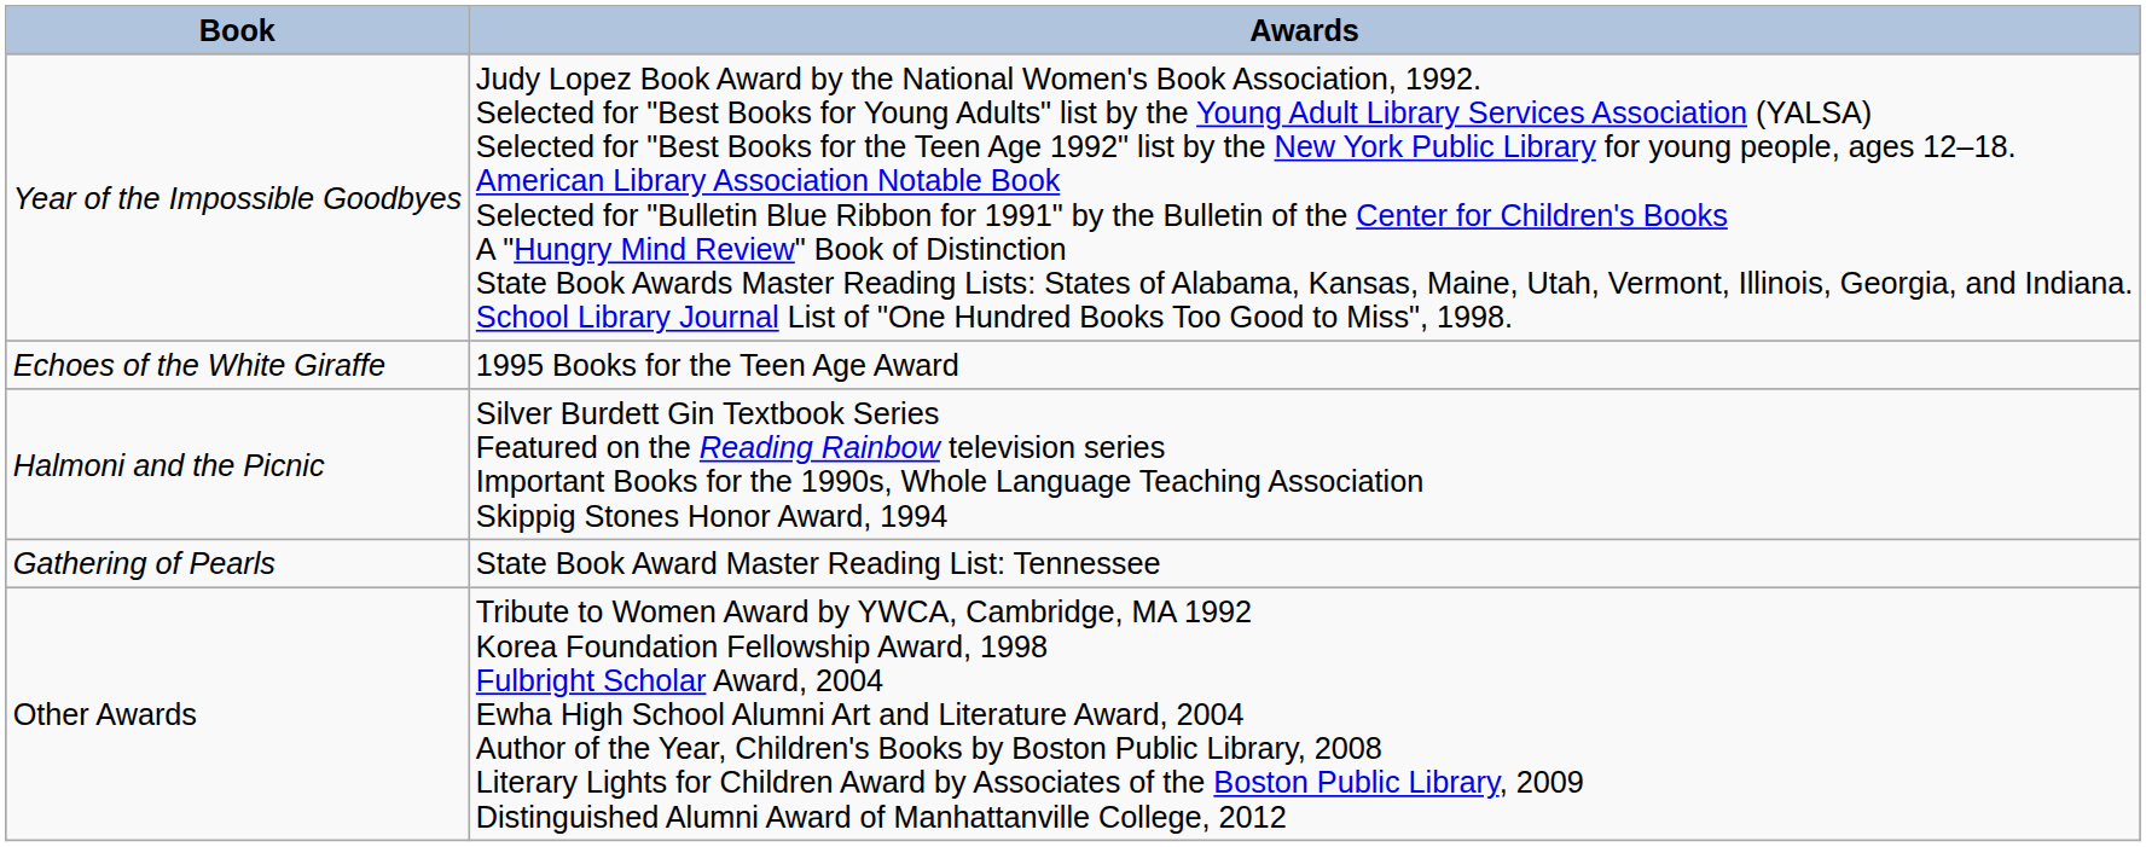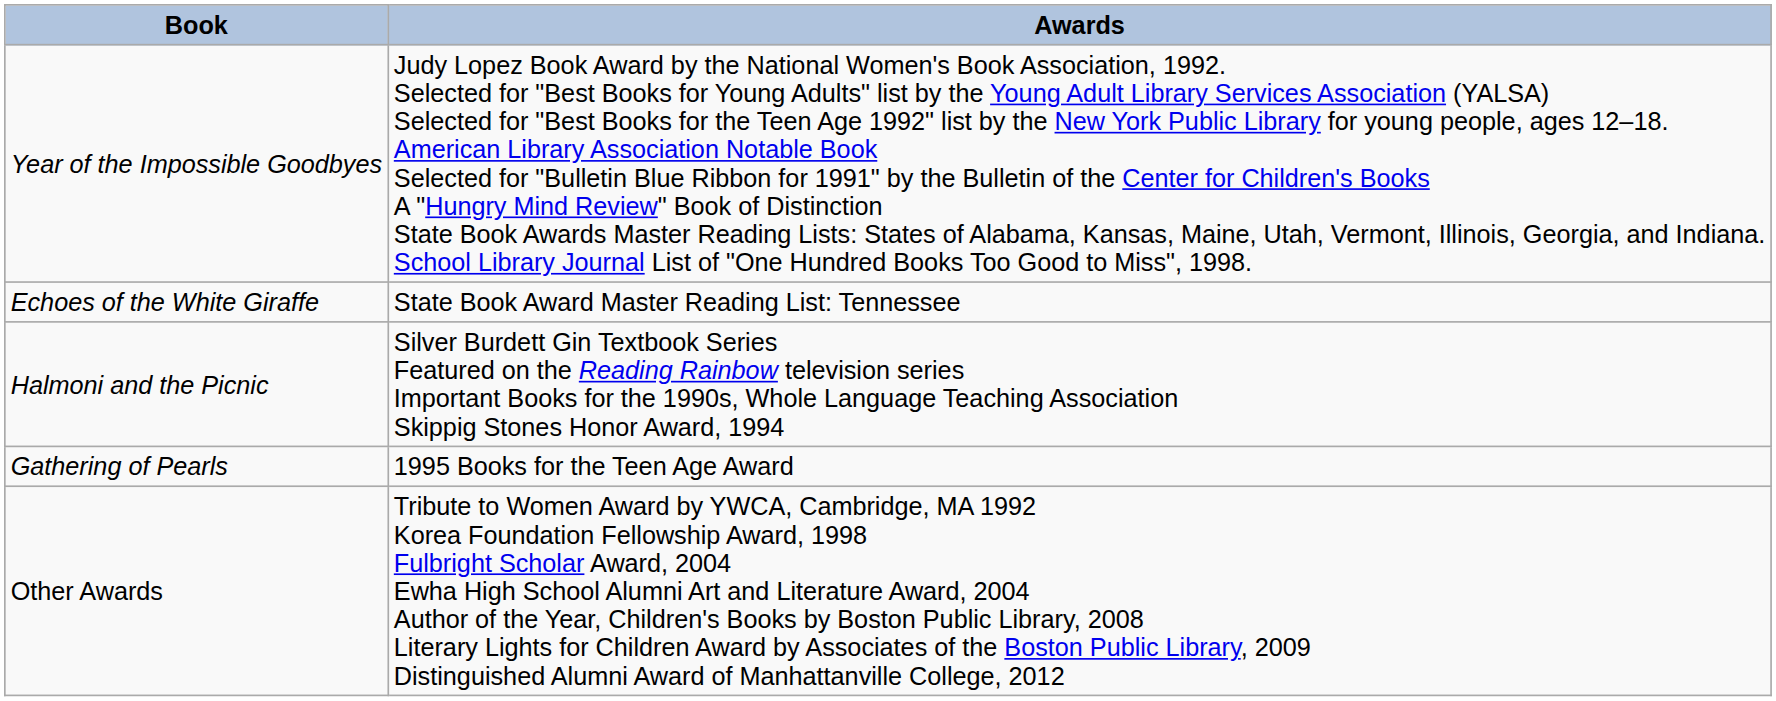Echoes of the White Giraffe | Awards: 1995 Books for the Teen Age Award -> State Book Award Master Reading List: Tennessee
Gathering of Pearls | Awards: State Book Award Master Reading List: Tennessee -> 1995 Books for the Teen Age Award
